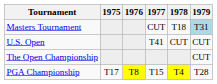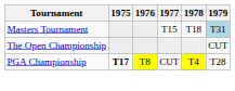Masters Tournament | 1977: CUT -> T15
- row: U.S. Open | T41 | CUT | CUT
PGA Championship | 1975: normal -> bold
PGA Championship | 1977: T15 -> CUT
